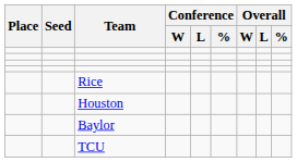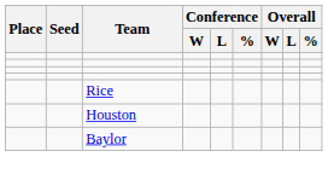- row: TCU
